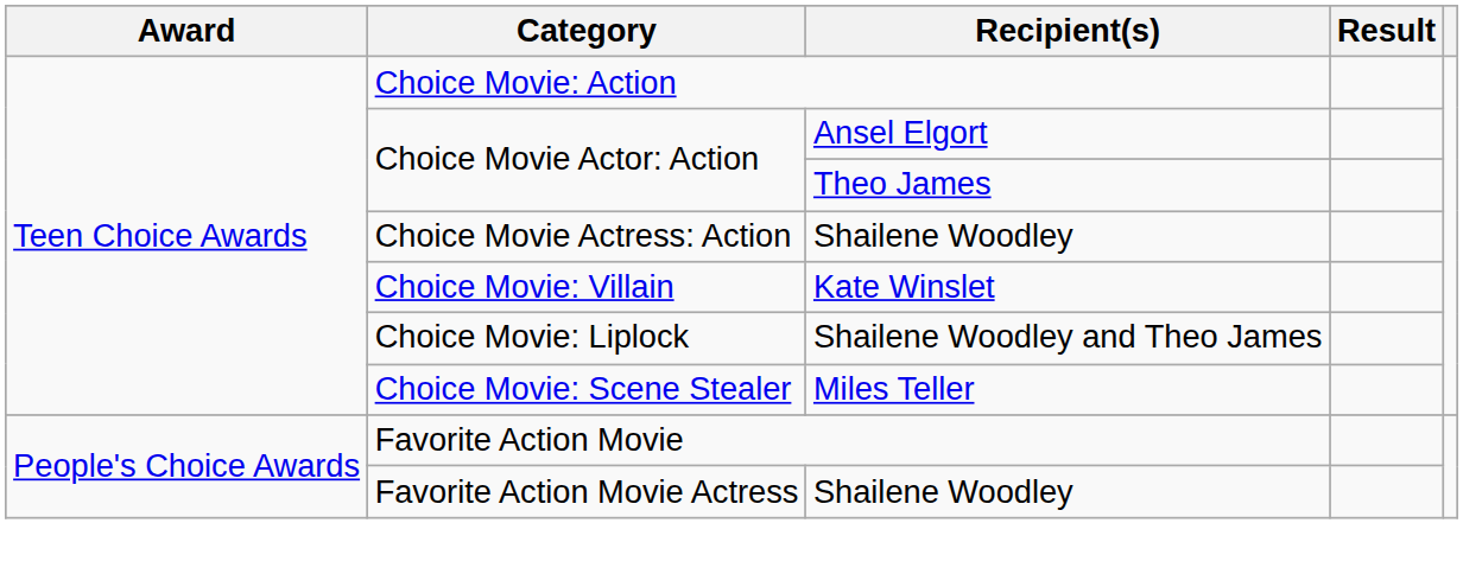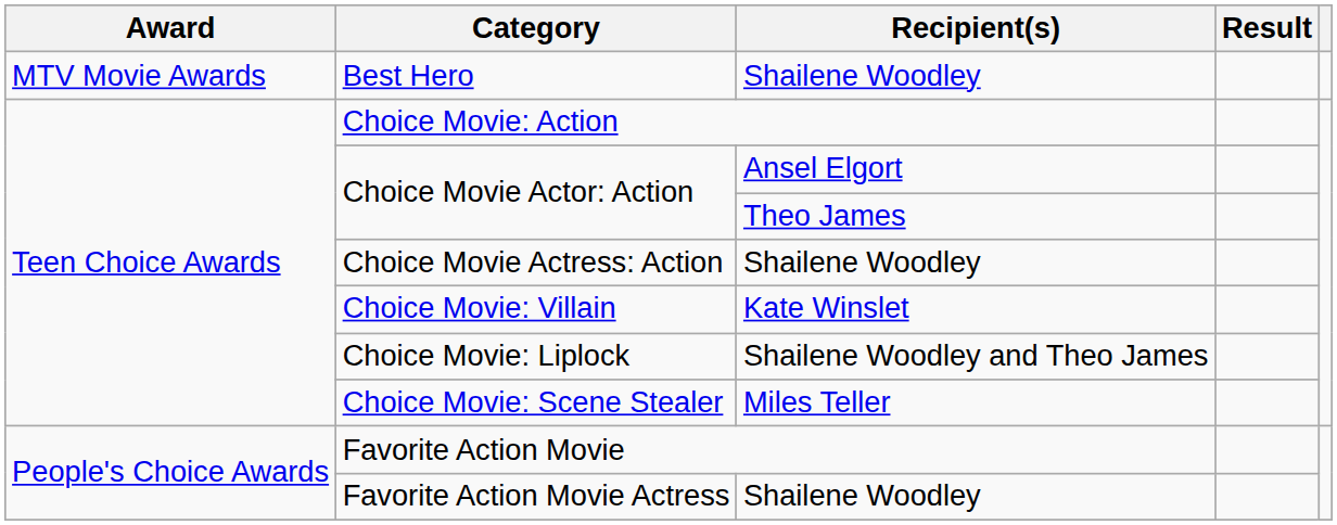+ row: MTV Movie Awards | Best Hero | Shailene Woodley
